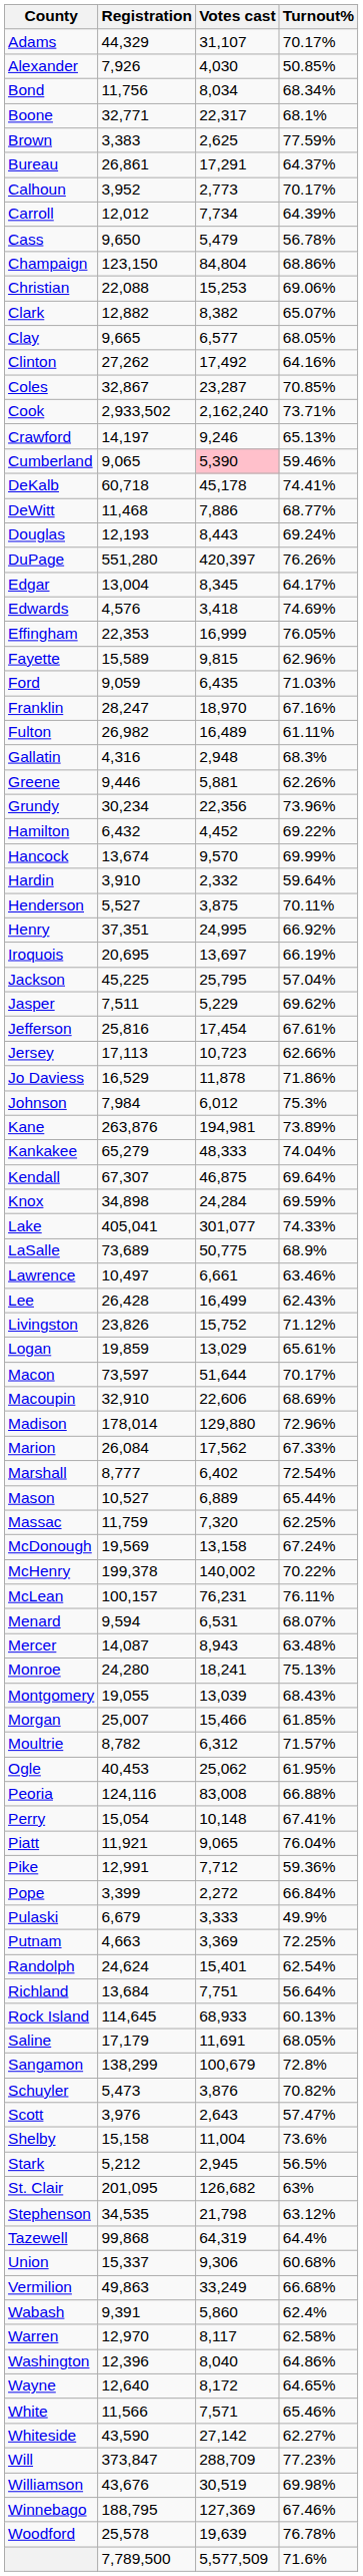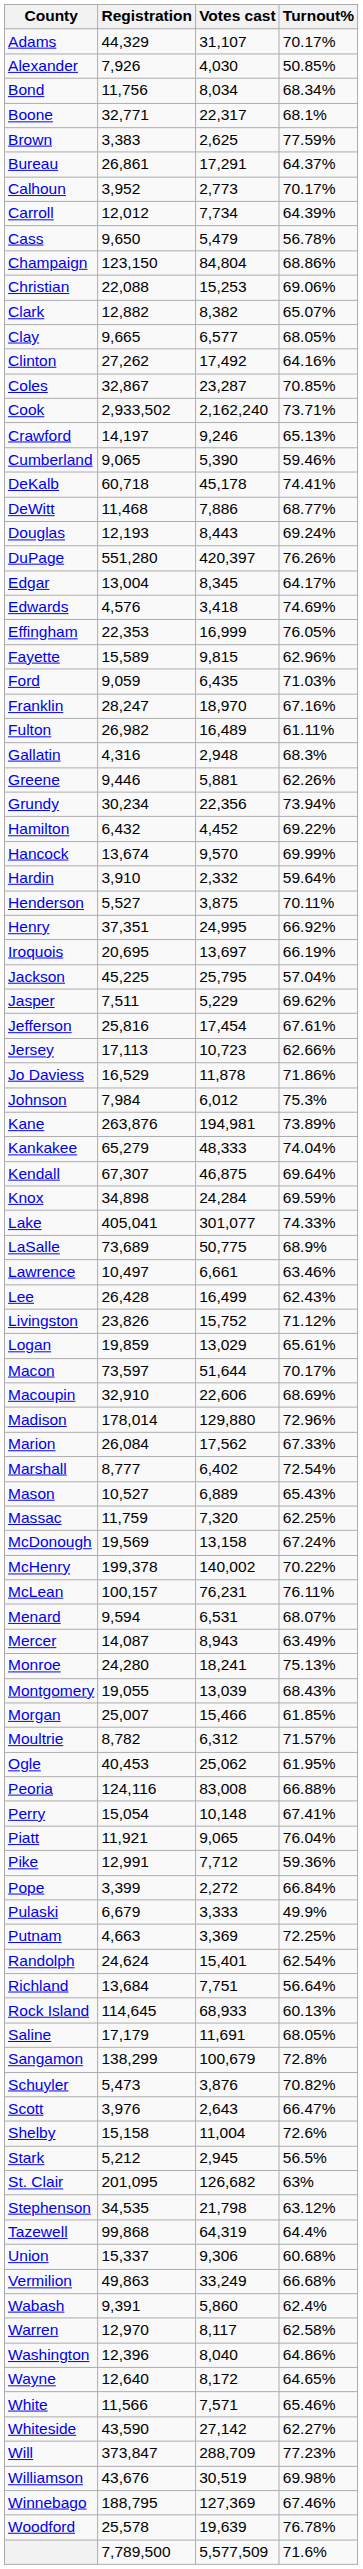Cumberland | Votes cast: pink background -> no background
Grundy | Turnout%: 73.96% -> 73.94%
Mason | Turnout%: 65.44% -> 65.43%
Mercer | Turnout%: 63.48% -> 63.49%
Scott | Turnout%: 57.47% -> 66.47%
Shelby | Turnout%: 73.6% -> 72.6%
